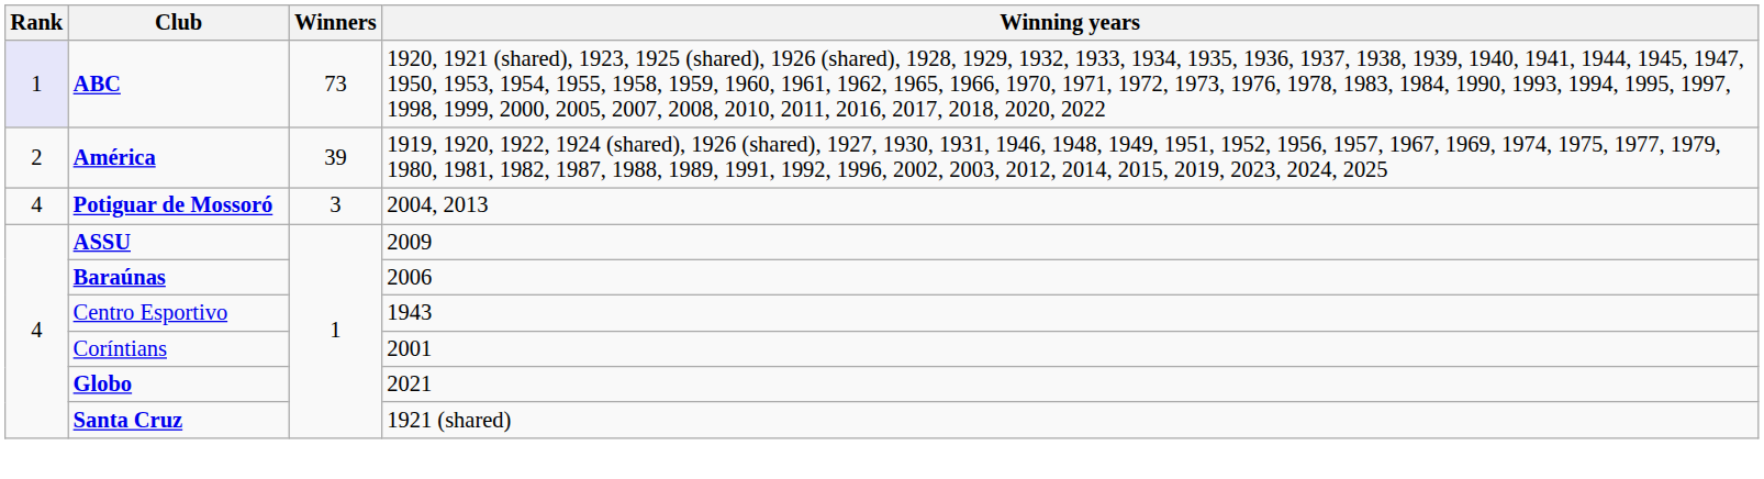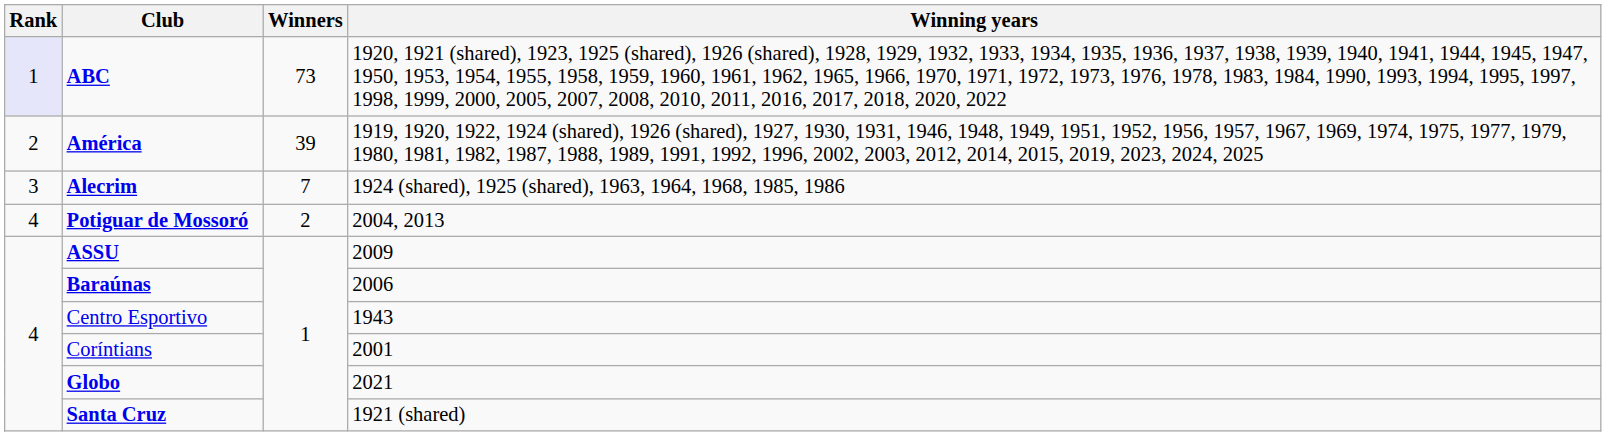+ row: 3 | Alecrim | 7 | 1924 (shared), 1925 (shared), 1963, 1964, 1968, 1985, 1986
Potiguar de Mossoró | Winners: 3 -> 2
